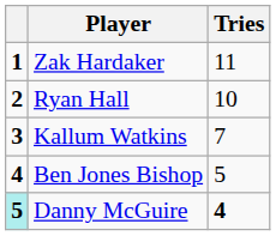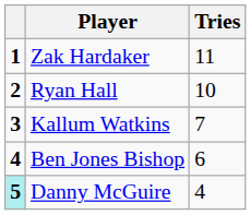Ben Jones Bishop | Tries: 5 -> 6
Danny McGuire | Tries: bold -> normal
